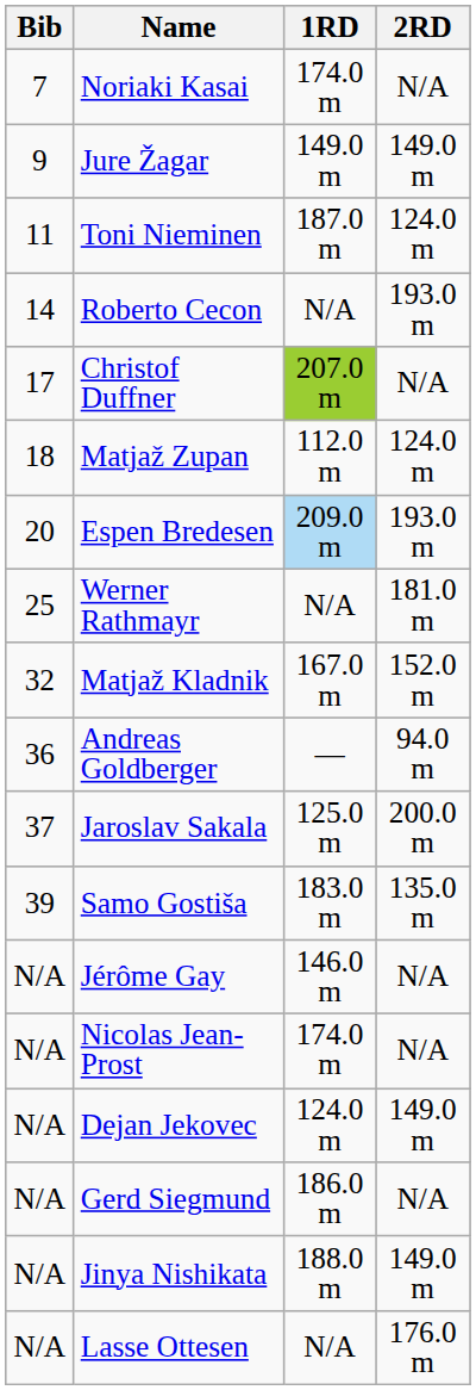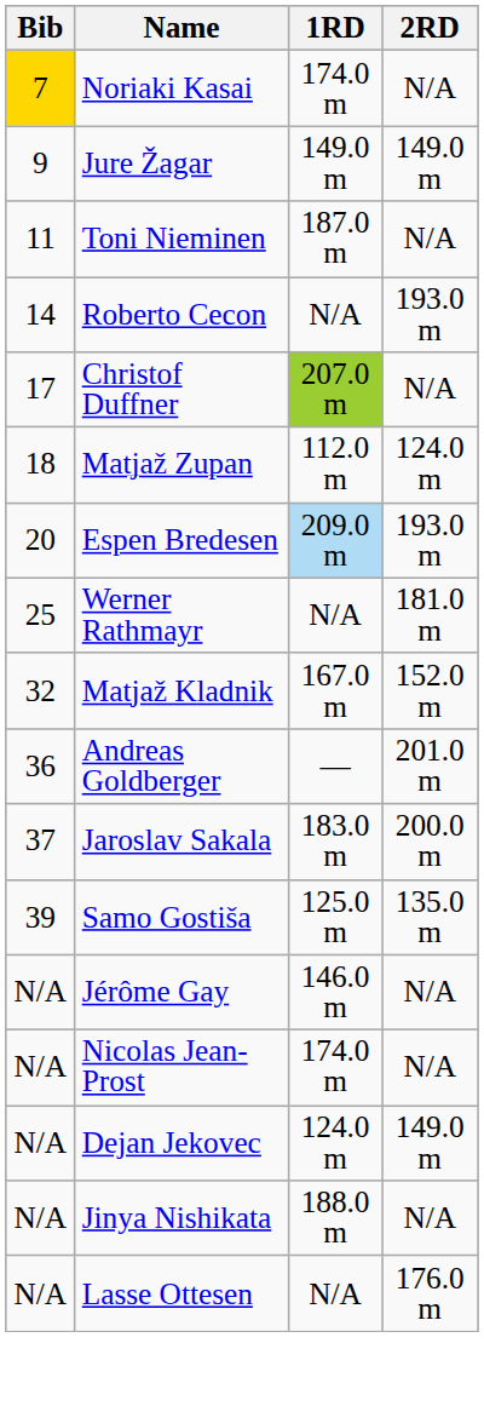Noriaki Kasai | Bib: no background -> gold background
Toni Nieminen | 2RD: 124.0 m -> N/A
Andreas Goldberger | 2RD: 94.0 m -> 201.0 m
Jaroslav Sakala | 1RD: 125.0 m -> 183.0 m
Samo Gostiša | 1RD: 183.0 m -> 125.0 m
- row: N/A | Gerd Siegmund | 186.0 m | N/A
Jinya Nishikata | 2RD: 149.0 m -> N/A
